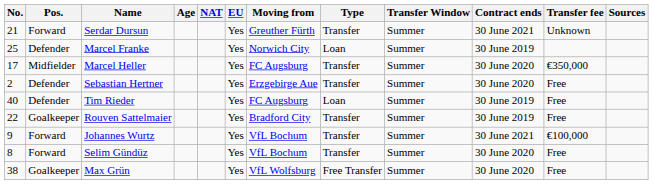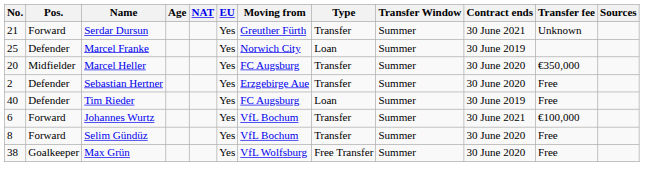Marcel Heller | No.: 17 -> 20
- row: 22 | Goalkeeper | Rouven Sattelmaier | Yes | Bradford City | Transfer | Summer | 30 June 2019 | Free
Johannes Wurtz | No.: 9 -> 6
